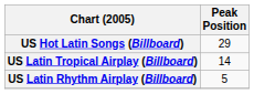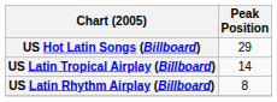US Latin Rhythm Airplay (Billboard) | Peak Position: 5 -> 8
